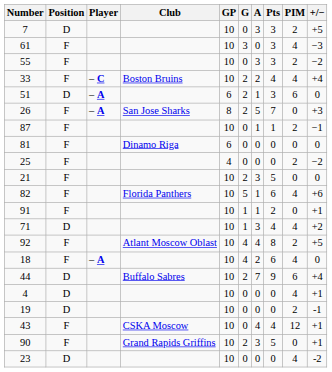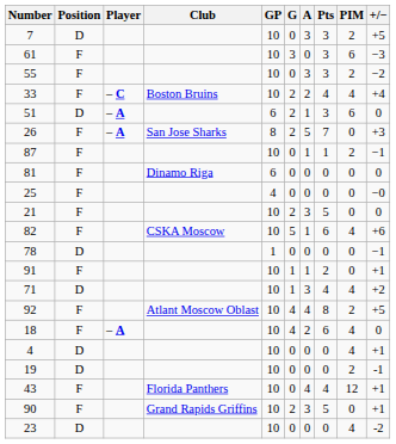61 | PIM: 4 -> 6
25 | PIM: 2 -> 0
25 | +/−: −2 -> −0
82 | Club: Florida Panthers -> CSKA Moscow
+ row: 78 | D | 1 | 0 | 0 | 0 | 0 | −1
- row: 44 | D | Buffalo Sabres | 10 | 2 | 7 | 9 | 6 | +4
43 | Club: CSKA Moscow -> Florida Panthers
